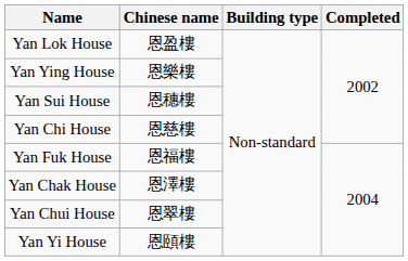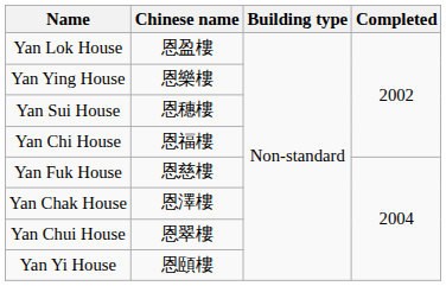Yan Chi House | Chinese name: 恩慈樓 -> 恩福樓
Yan Fuk House | Chinese name: 恩福樓 -> 恩慈樓
